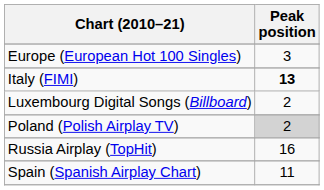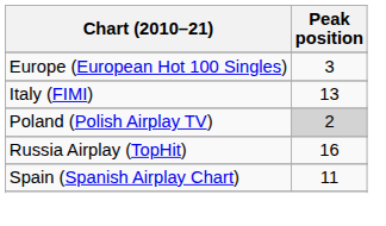Italy (FIMI) | Peak position: bold -> normal
- row: Luxembourg Digital Songs (Billboard) | 2
